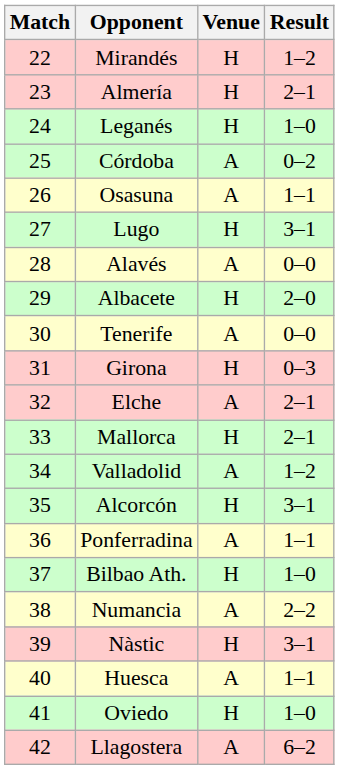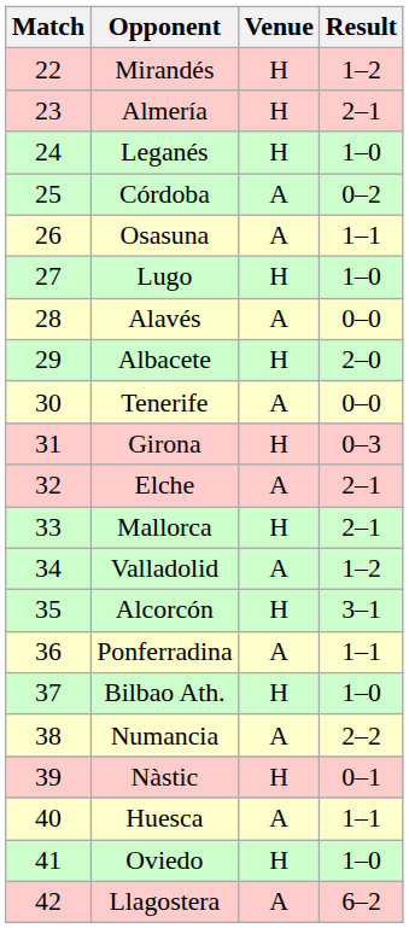Lugo | Result: 3–1 -> 1–0
Nàstic | Result: 3–1 -> 0–1
